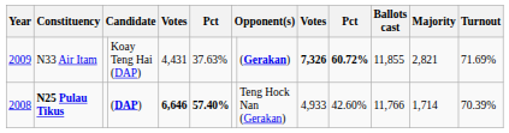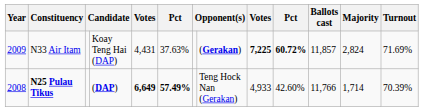N33 Air Itam | column 9: 7,326 -> 7,225
N33 Air Itam | Ballots cast: 11,855 -> 11,857
N33 Air Itam | Majority: 2,821 -> 2,824
N25 Pulau Tikus | column 5: 6,646 -> 6,649
N25 Pulau Tikus | column 6: 57.40% -> 57.49%
